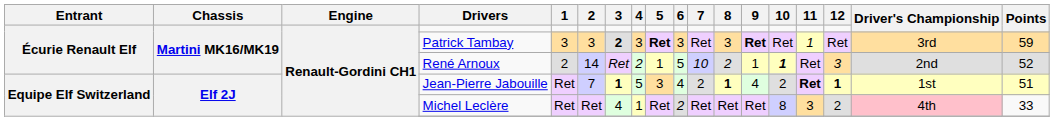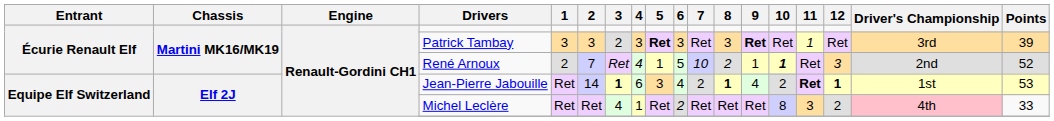Patrick Tambay | 3: bold -> normal
Patrick Tambay | Points: 59 -> 39
René Arnoux | 2: 14 -> 7
René Arnoux | 4: 2 -> 4
Jean-Pierre Jabouille | 2: 7 -> 14
Jean-Pierre Jabouille | 4: 5 -> 6
Jean-Pierre Jabouille | Points: 51 -> 53
